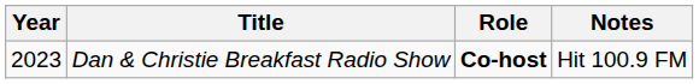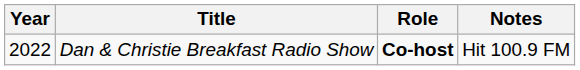Dan & Christie Breakfast Radio Show | Year: 2023 -> 2022
